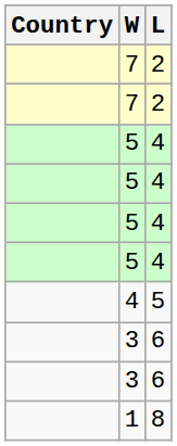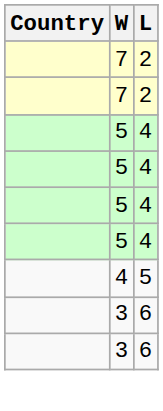- row: 1 | 8
